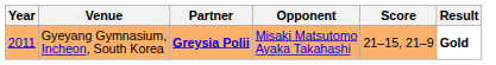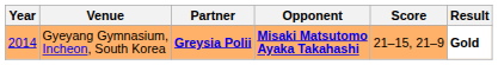Gyeyang Gymnasium, Incheon, South Korea | Year: 2011 -> 2014
Gyeyang Gymnasium, Incheon, South Korea | Opponent: normal -> bold
